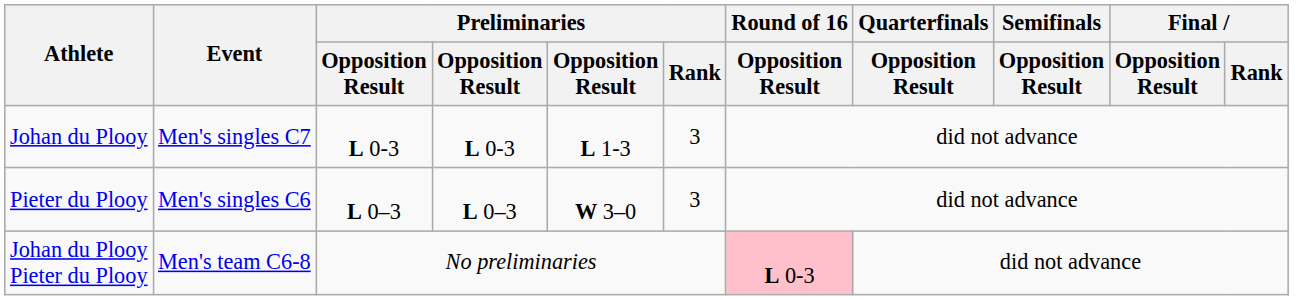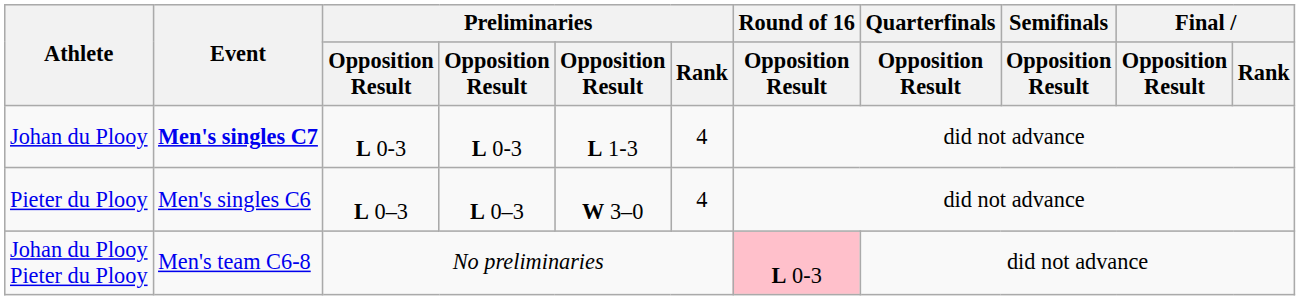Johan du Plooy | Event: normal -> bold
Johan du Plooy | Preliminaries / Rank: 3 -> 4
Pieter du Plooy | Preliminaries / Rank: 3 -> 4
